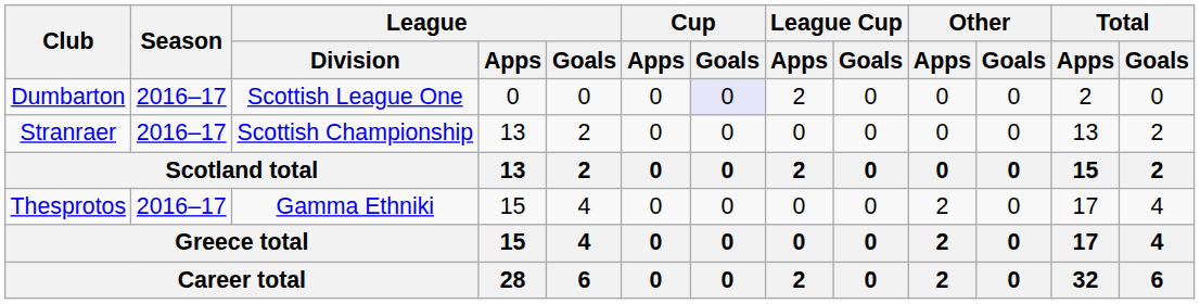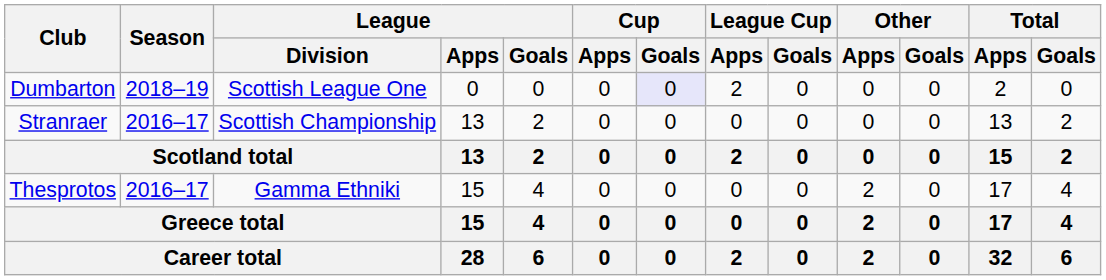Dumbarton | Season: 2016–17 -> 2018–19
